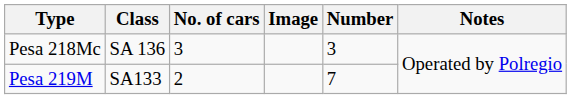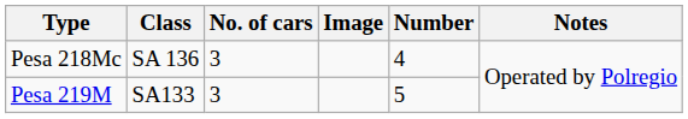Pesa 218Mc | Number: 3 -> 4
Pesa 219M | No. of cars: 2 -> 3
Pesa 219M | Number: 7 -> 5
